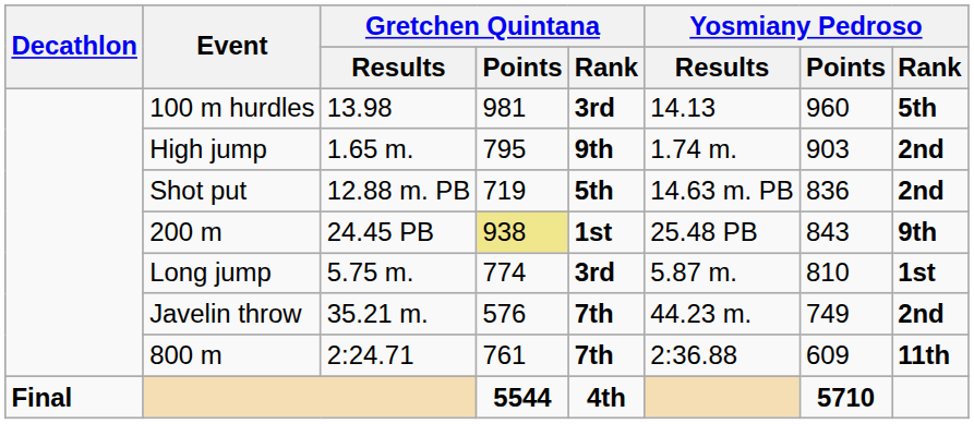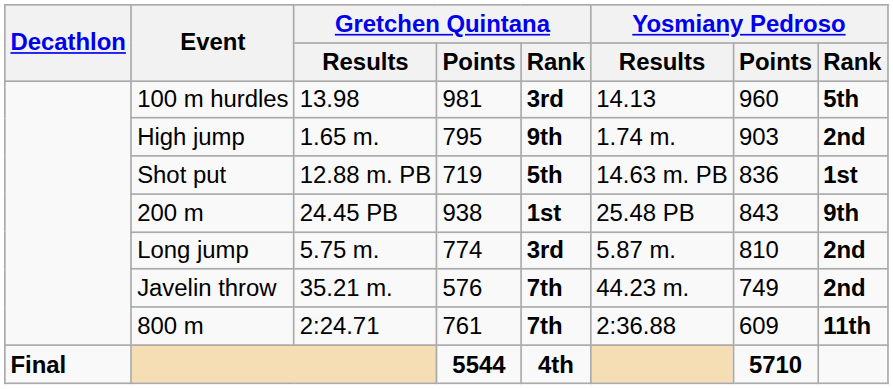Shot put | Yosmiany Pedroso / Rank: 2nd -> 1st
200 m | Gretchen Quintana / Points: khaki background -> no background
Long jump | Yosmiany Pedroso / Rank: 1st -> 2nd
